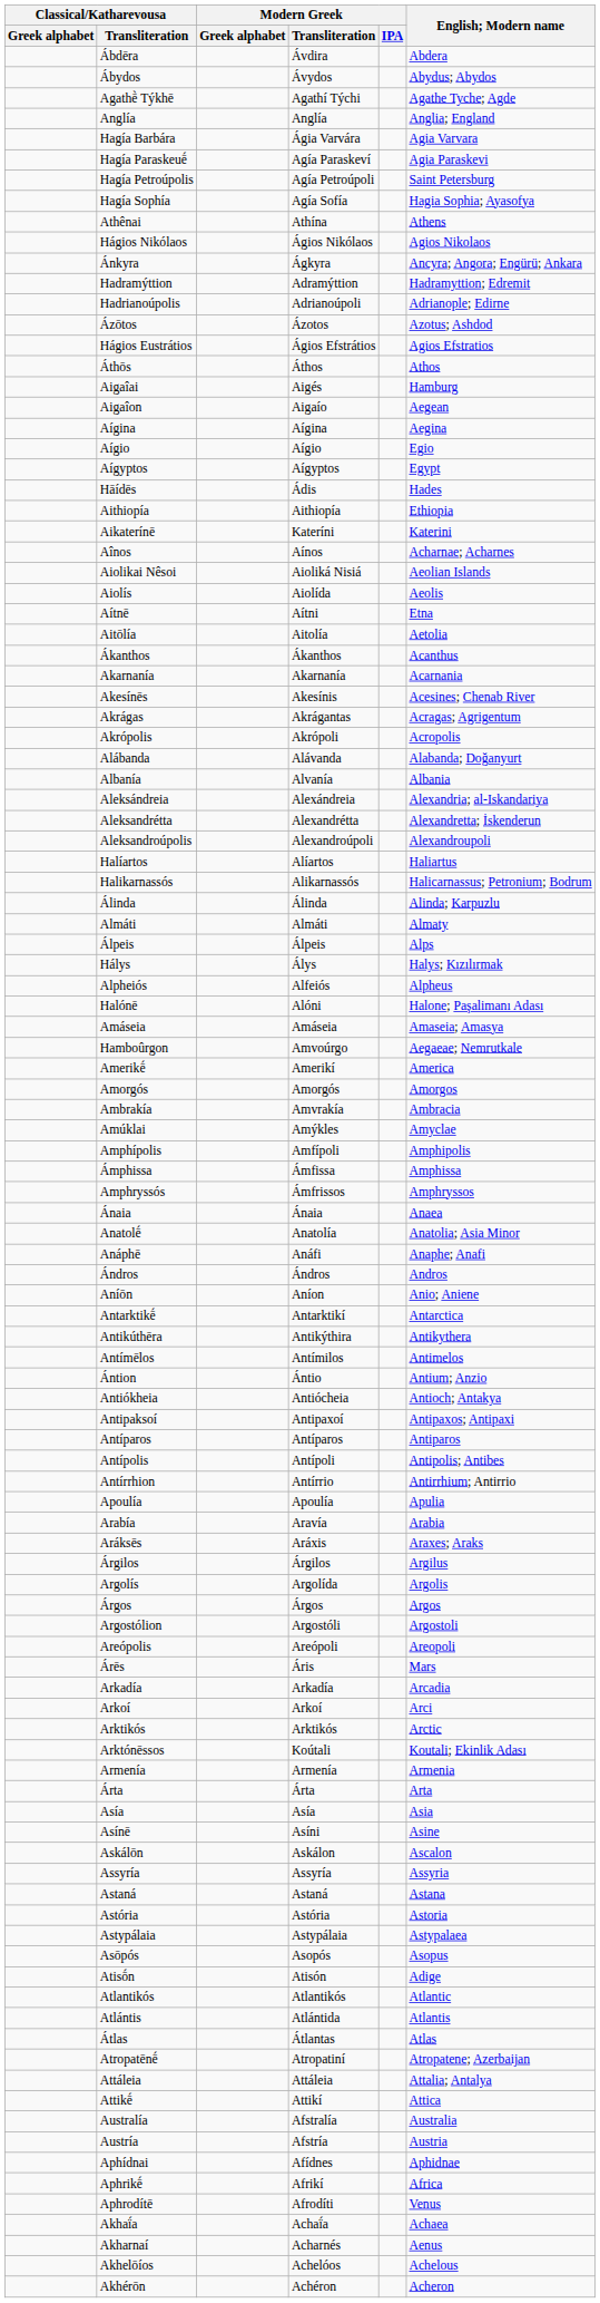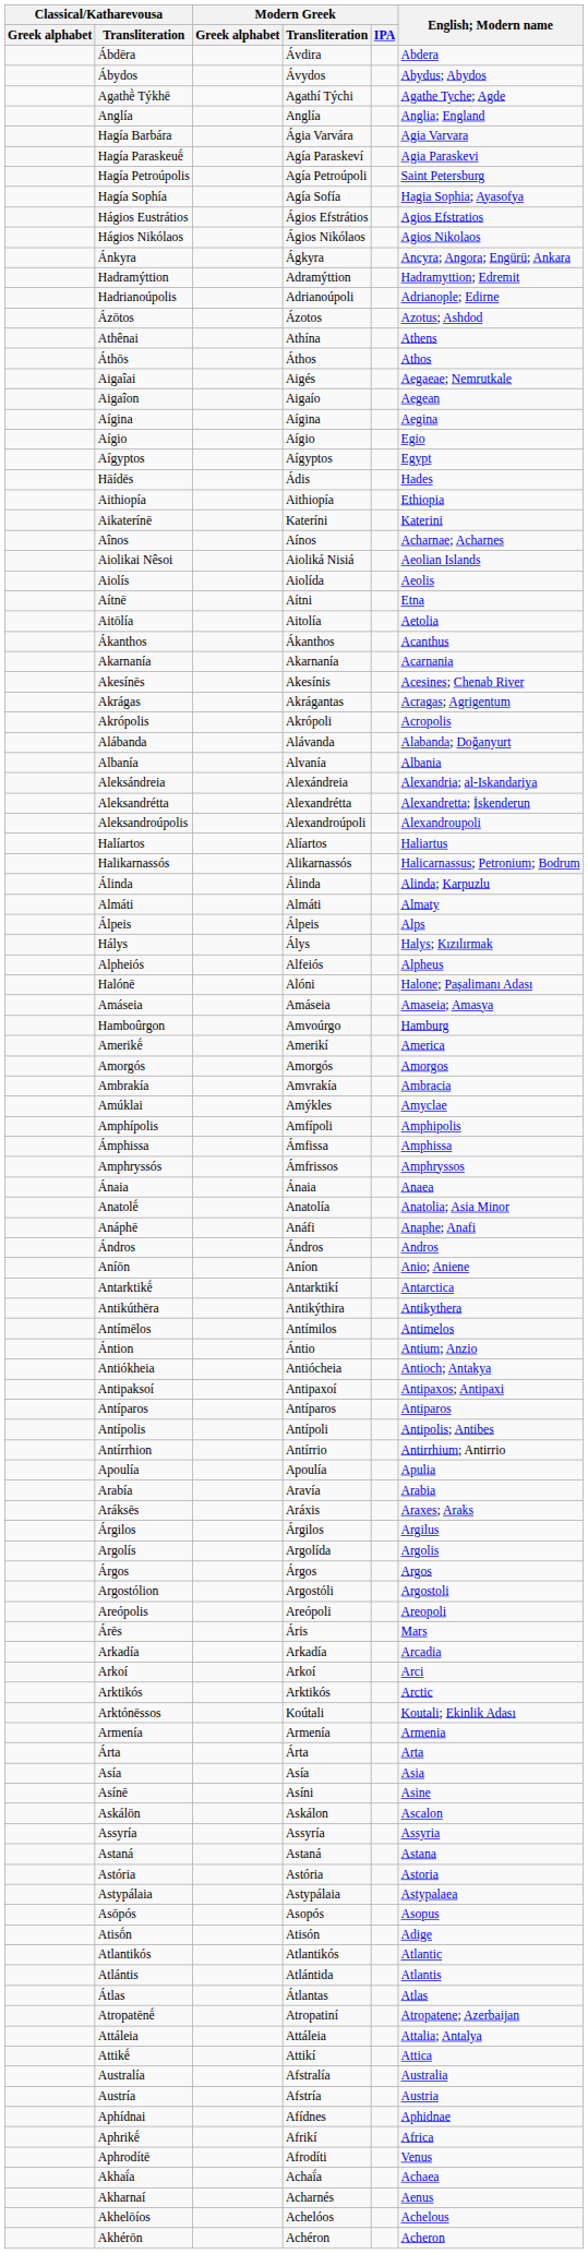rows swapped: Hágios Eustrátios <-> Athênai
Aigaîai | English; Modern name: Hamburg -> Aegaeae; Nemrutkale
Hamboûrgon | English; Modern name: Aegaeae; Nemrutkale -> Hamburg
